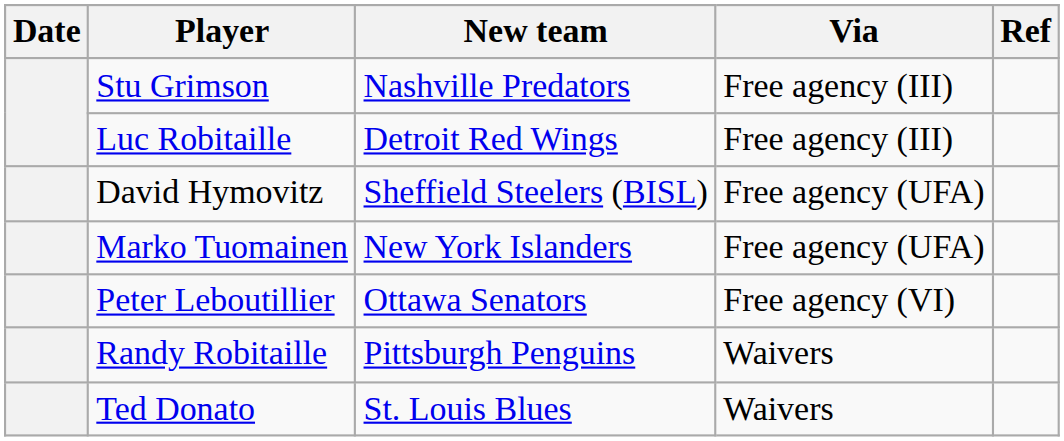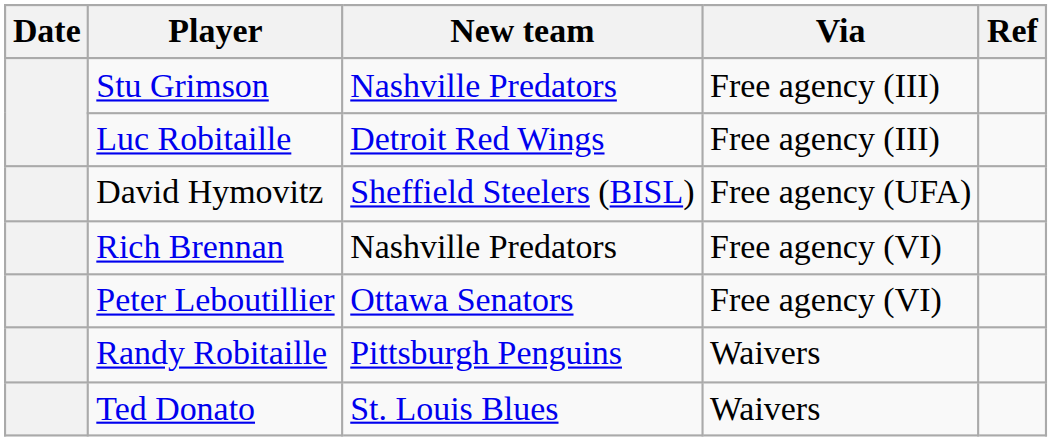- row: Marko Tuomainen | New York Islanders | Free agency (UFA)
+ row: Rich Brennan | Nashville Predators | Free agency (VI)
